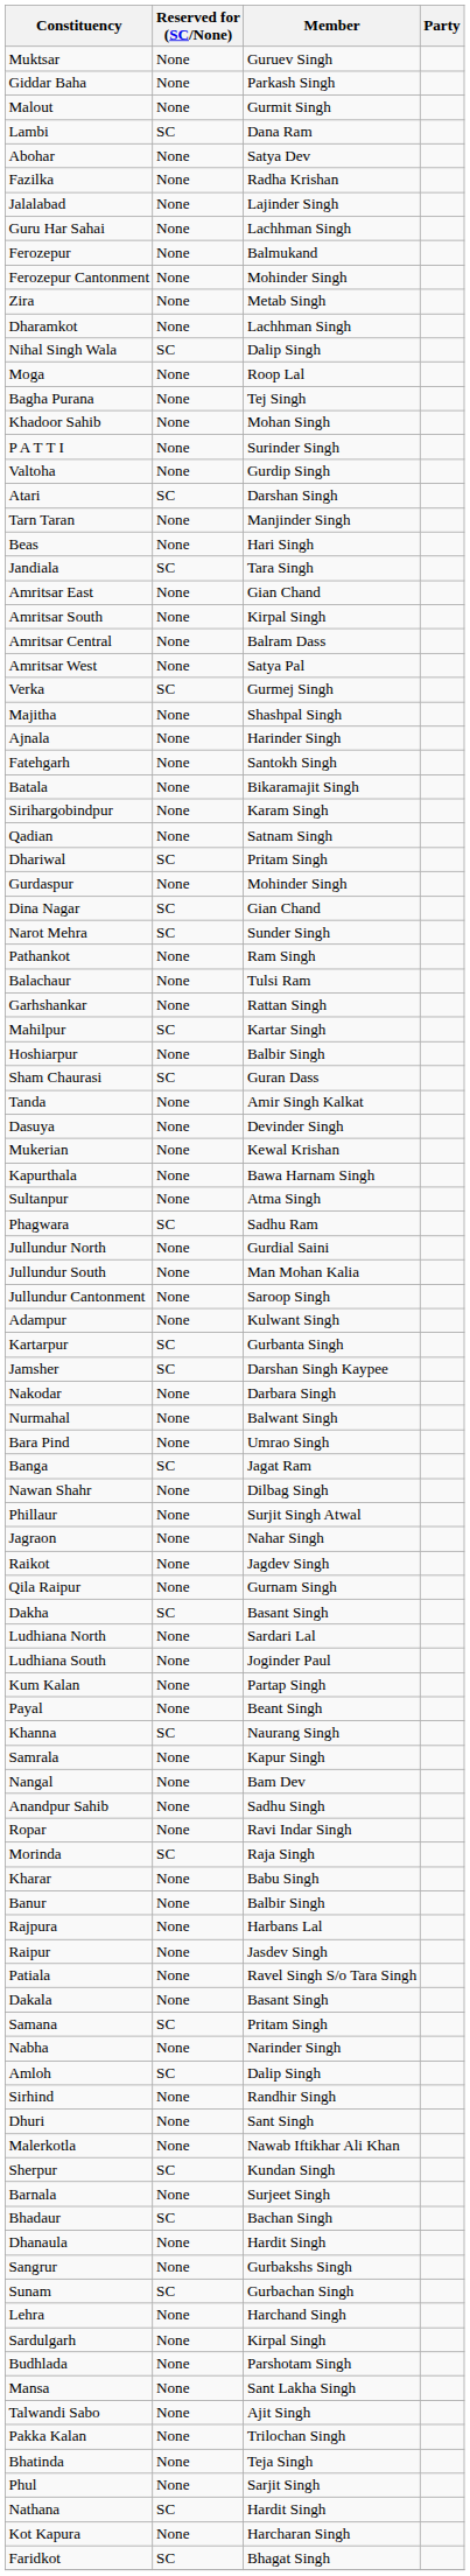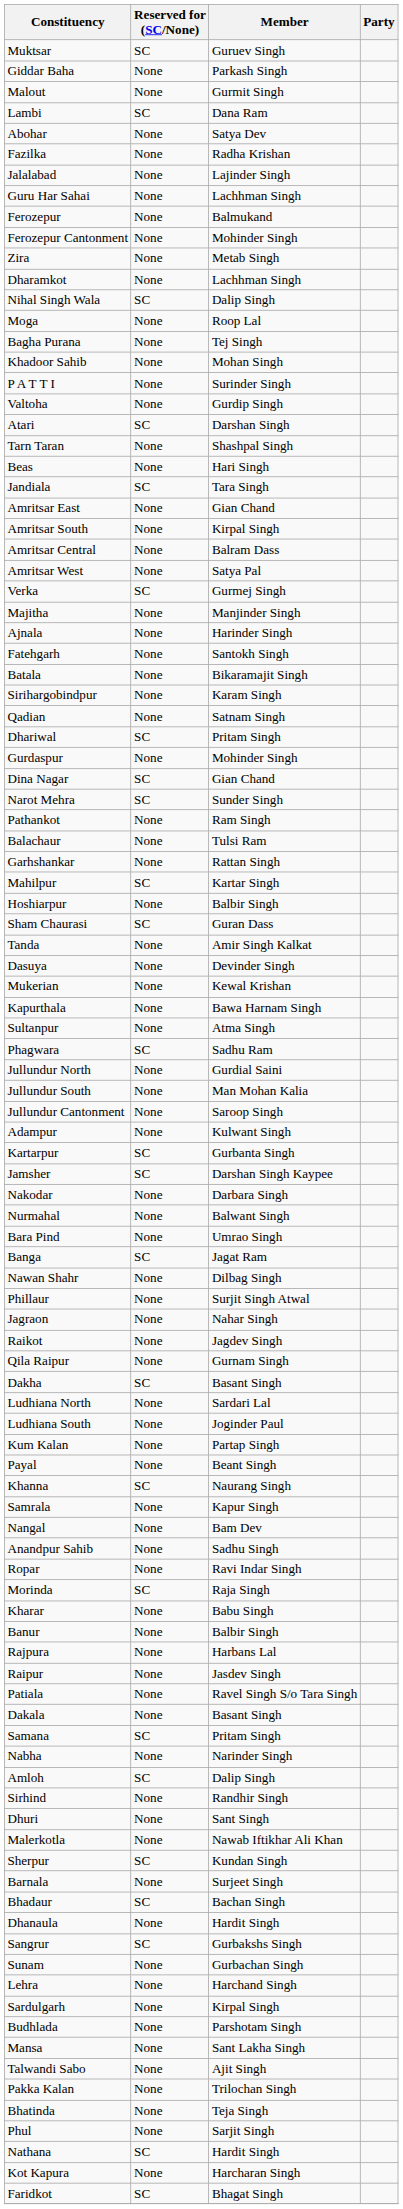Muktsar | Reserved for (SC/None): None -> SC
Tarn Taran | Member: Manjinder Singh -> Shashpal Singh
Majitha | Member: Shashpal Singh -> Manjinder Singh
Sangrur | Reserved for (SC/None): None -> SC
Sunam | Reserved for (SC/None): SC -> None
